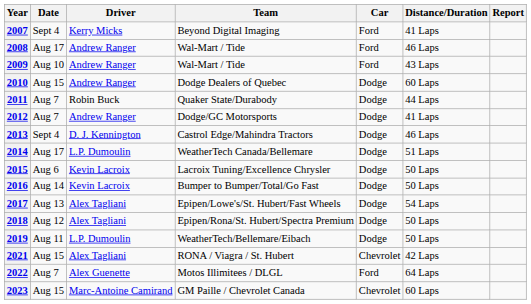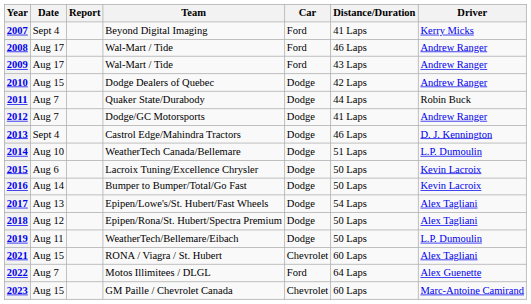columns swapped: Driver <-> Report
2009 | Date: Aug 10 -> Aug 17
2010 | Distance/Duration: 60 Laps -> 42 Laps
2014 | Date: Aug 17 -> Aug 10
2021 | Distance/Duration: 42 Laps -> 60 Laps
